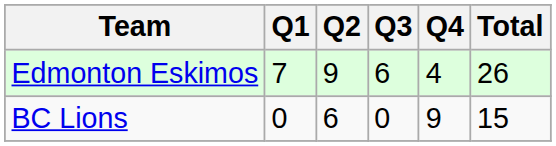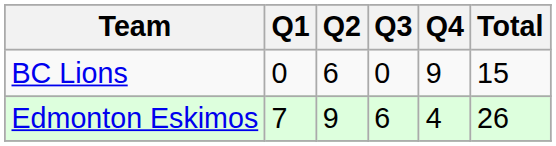rows swapped: Edmonton Eskimos <-> BC Lions
